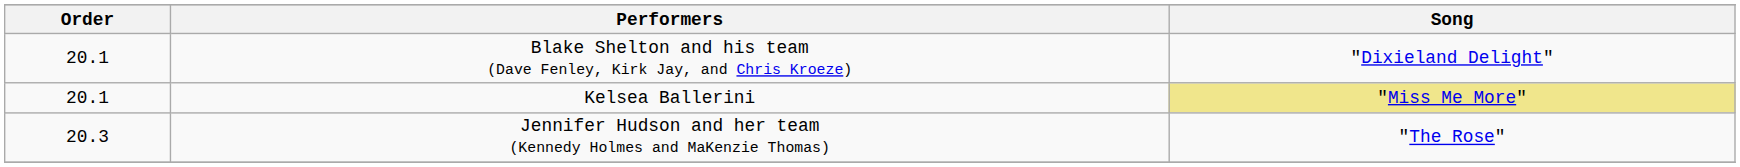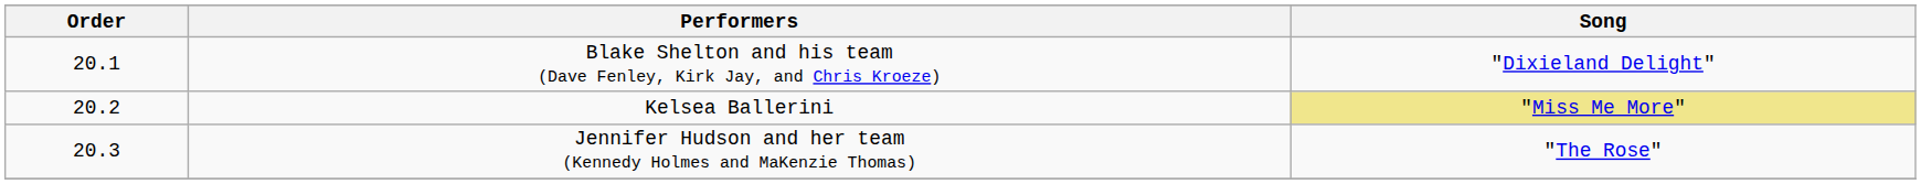Kelsea Ballerini | Order: 20.1 -> 20.2
